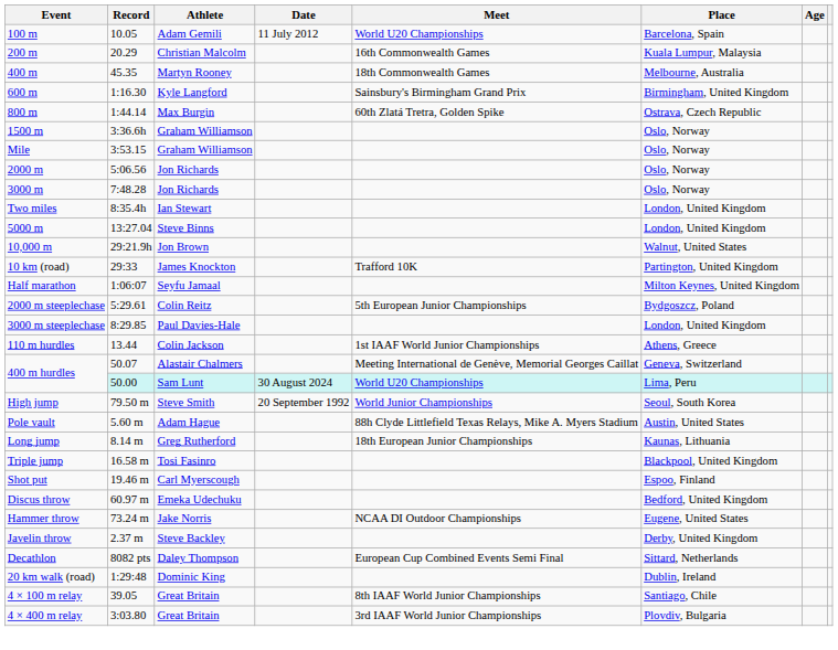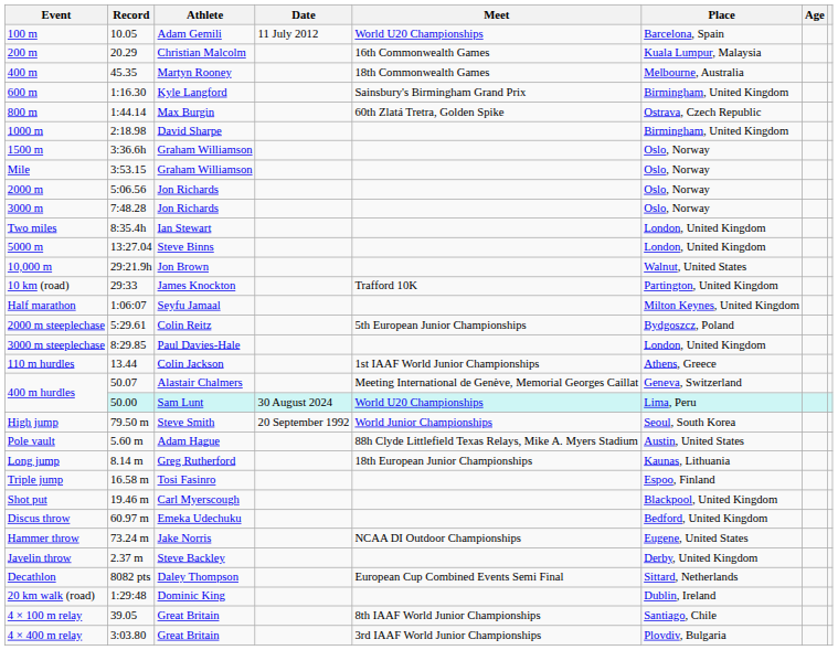+ row: 1000 m | 2:18.98 | David Sharpe | Birmingham, United Kingdom
Triple jump | Place: Blackpool, United Kingdom -> Espoo, Finland
Shot put | Place: Espoo, Finland -> Blackpool, United Kingdom
